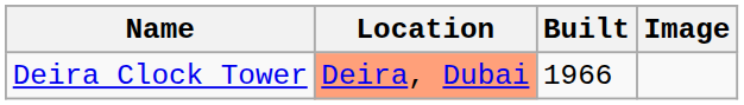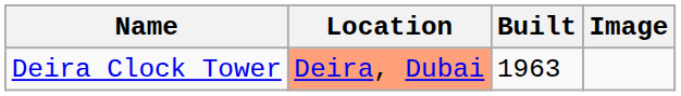Deira Clock Tower | Built: 1966 -> 1963
